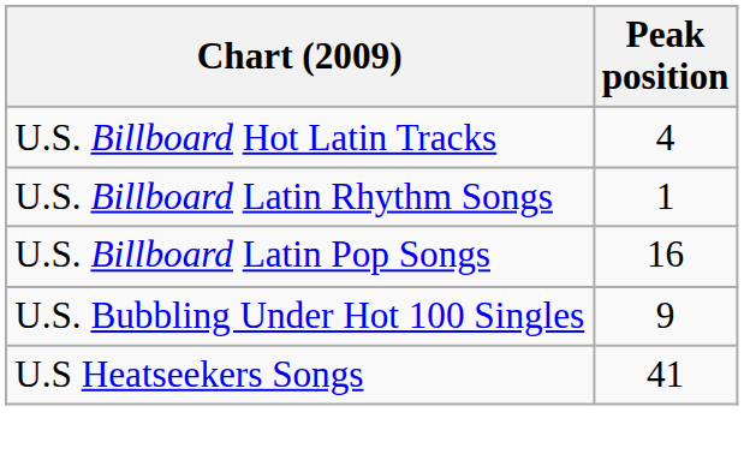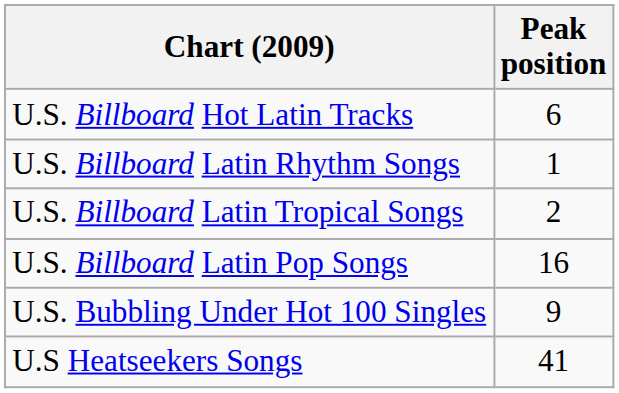U.S. Billboard Hot Latin Tracks | Peak position: 4 -> 6
+ row: U.S. Billboard Latin Tropical Songs | 2
